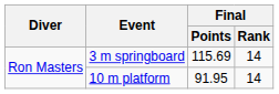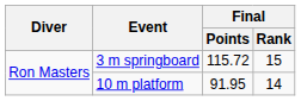3 m springboard | Final / Points: 115.69 -> 115.72
3 m springboard | Final / Rank: 14 -> 15
